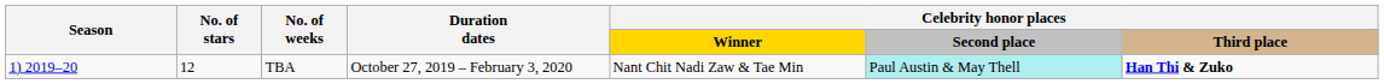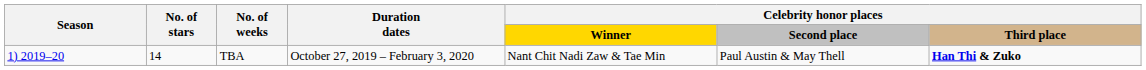TBA | No. of stars: 12 -> 14
TBA | Celebrity honor places / Second place: paleturquoise background -> no background
